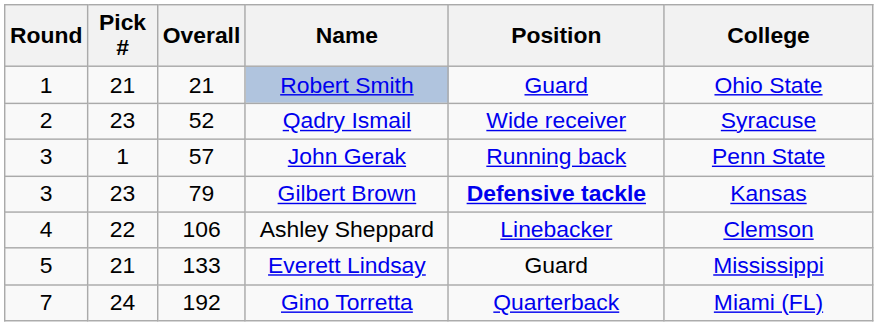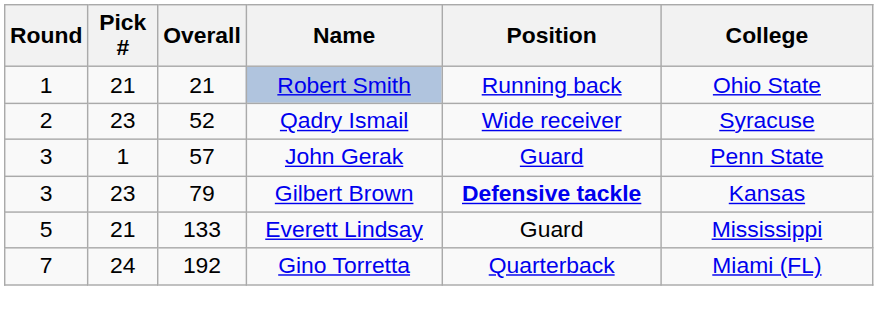Robert Smith | Position: Guard -> Running back
John Gerak | Position: Running back -> Guard
- row: 4 | 22 | 106 | Ashley Sheppard | Linebacker | Clemson
